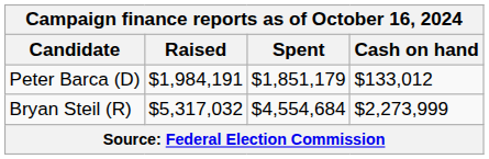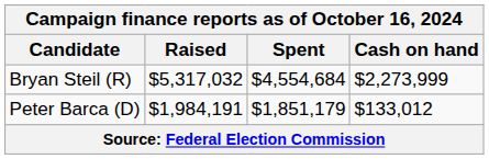rows swapped: Bryan Steil (R) <-> Peter Barca (D)
